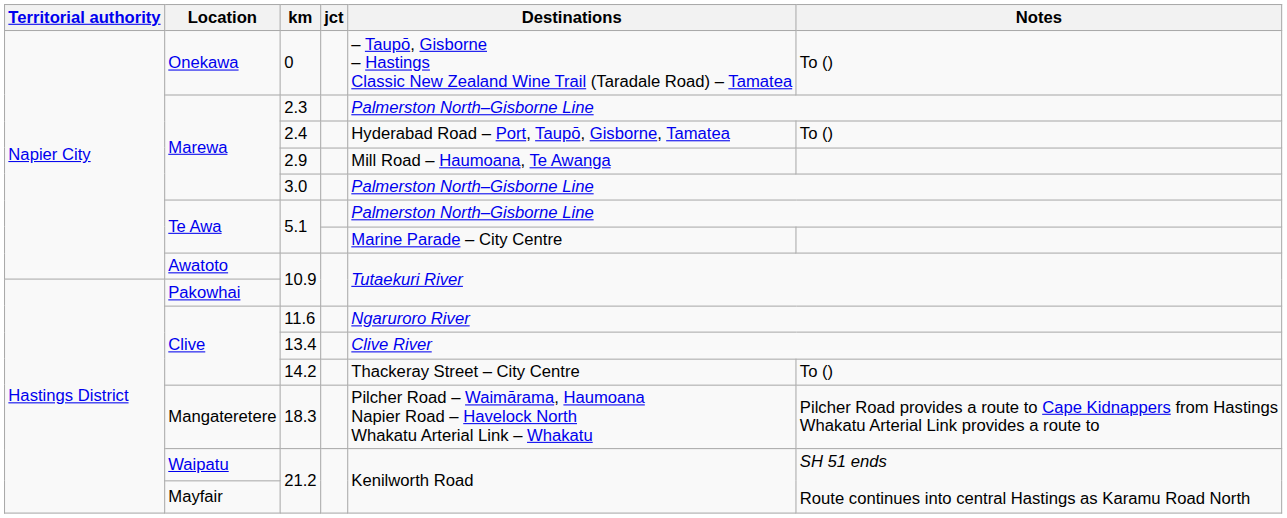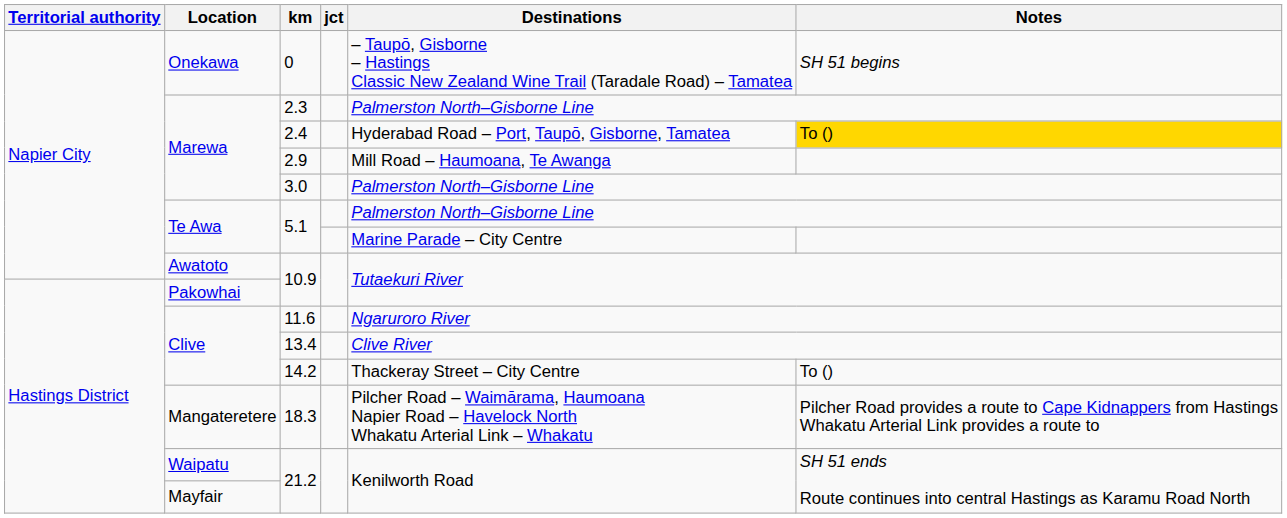0 | Notes: To () -> SH 51 begins
2.4 | Notes: no background -> gold background
